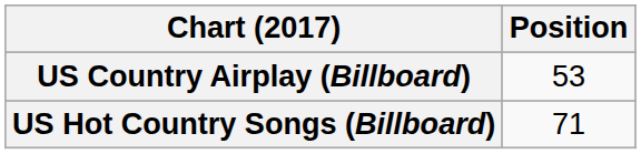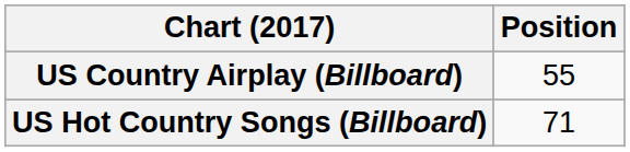US Country Airplay (Billboard) | Position: 53 -> 55
